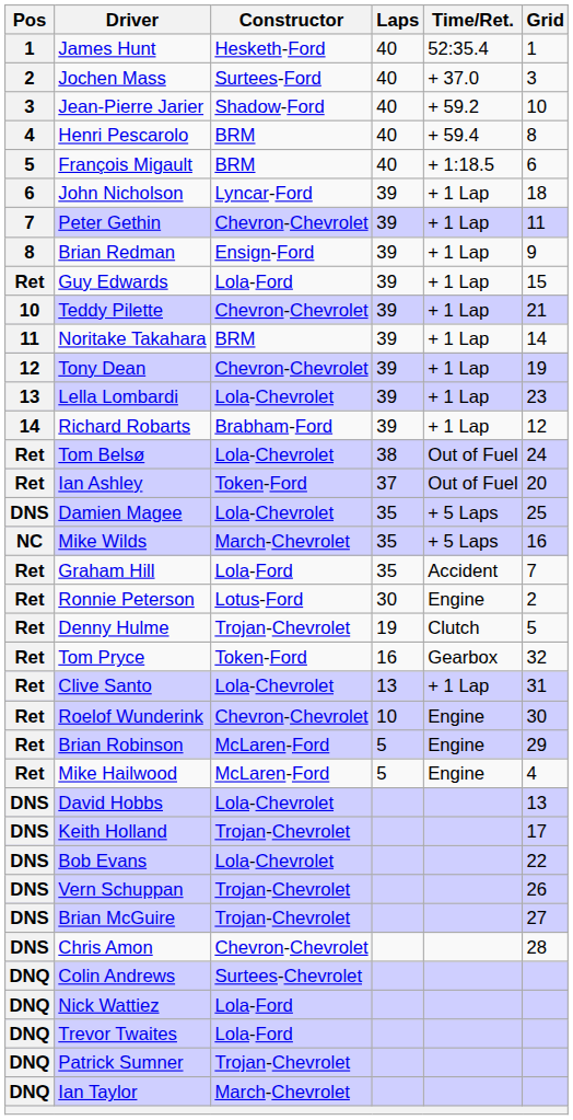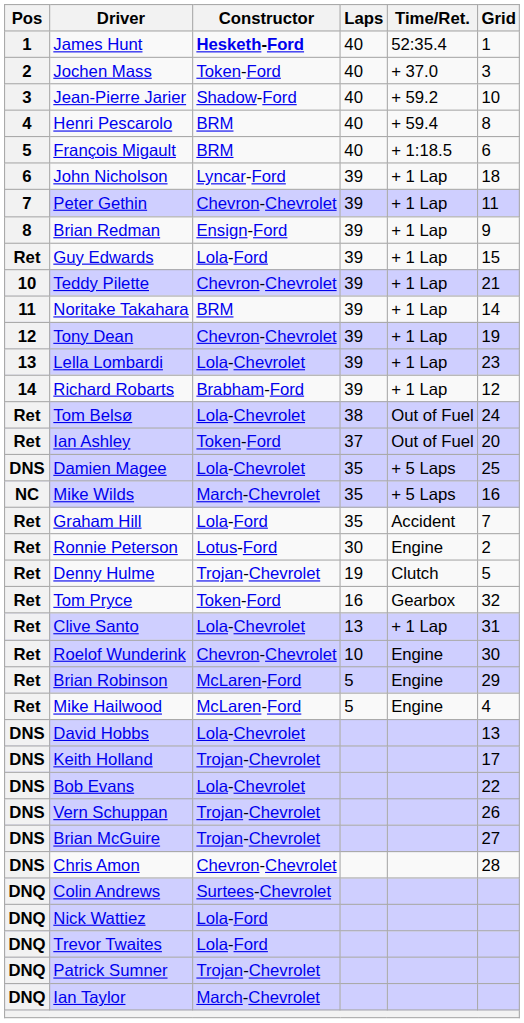James Hunt | Constructor: normal -> bold
Jochen Mass | Constructor: Surtees-Ford -> Token-Ford
